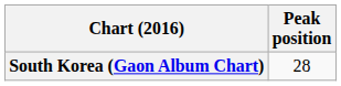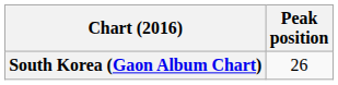South Korea (Gaon Album Chart) | Peak position: 28 -> 26
